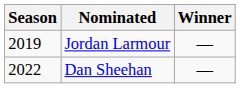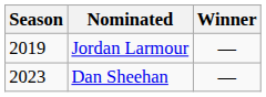Dan Sheehan | Season: 2022 -> 2023
